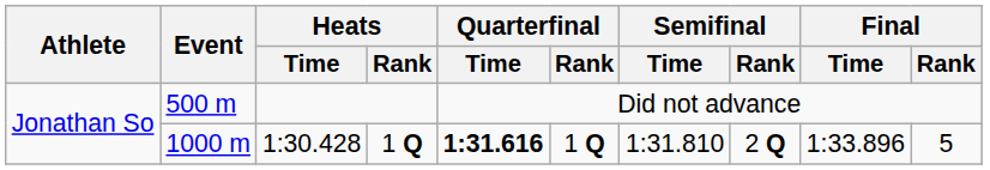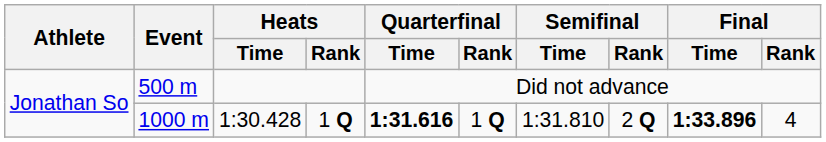1000 m | Final / Time: normal -> bold
1000 m | Final / Rank: 5 -> 4
